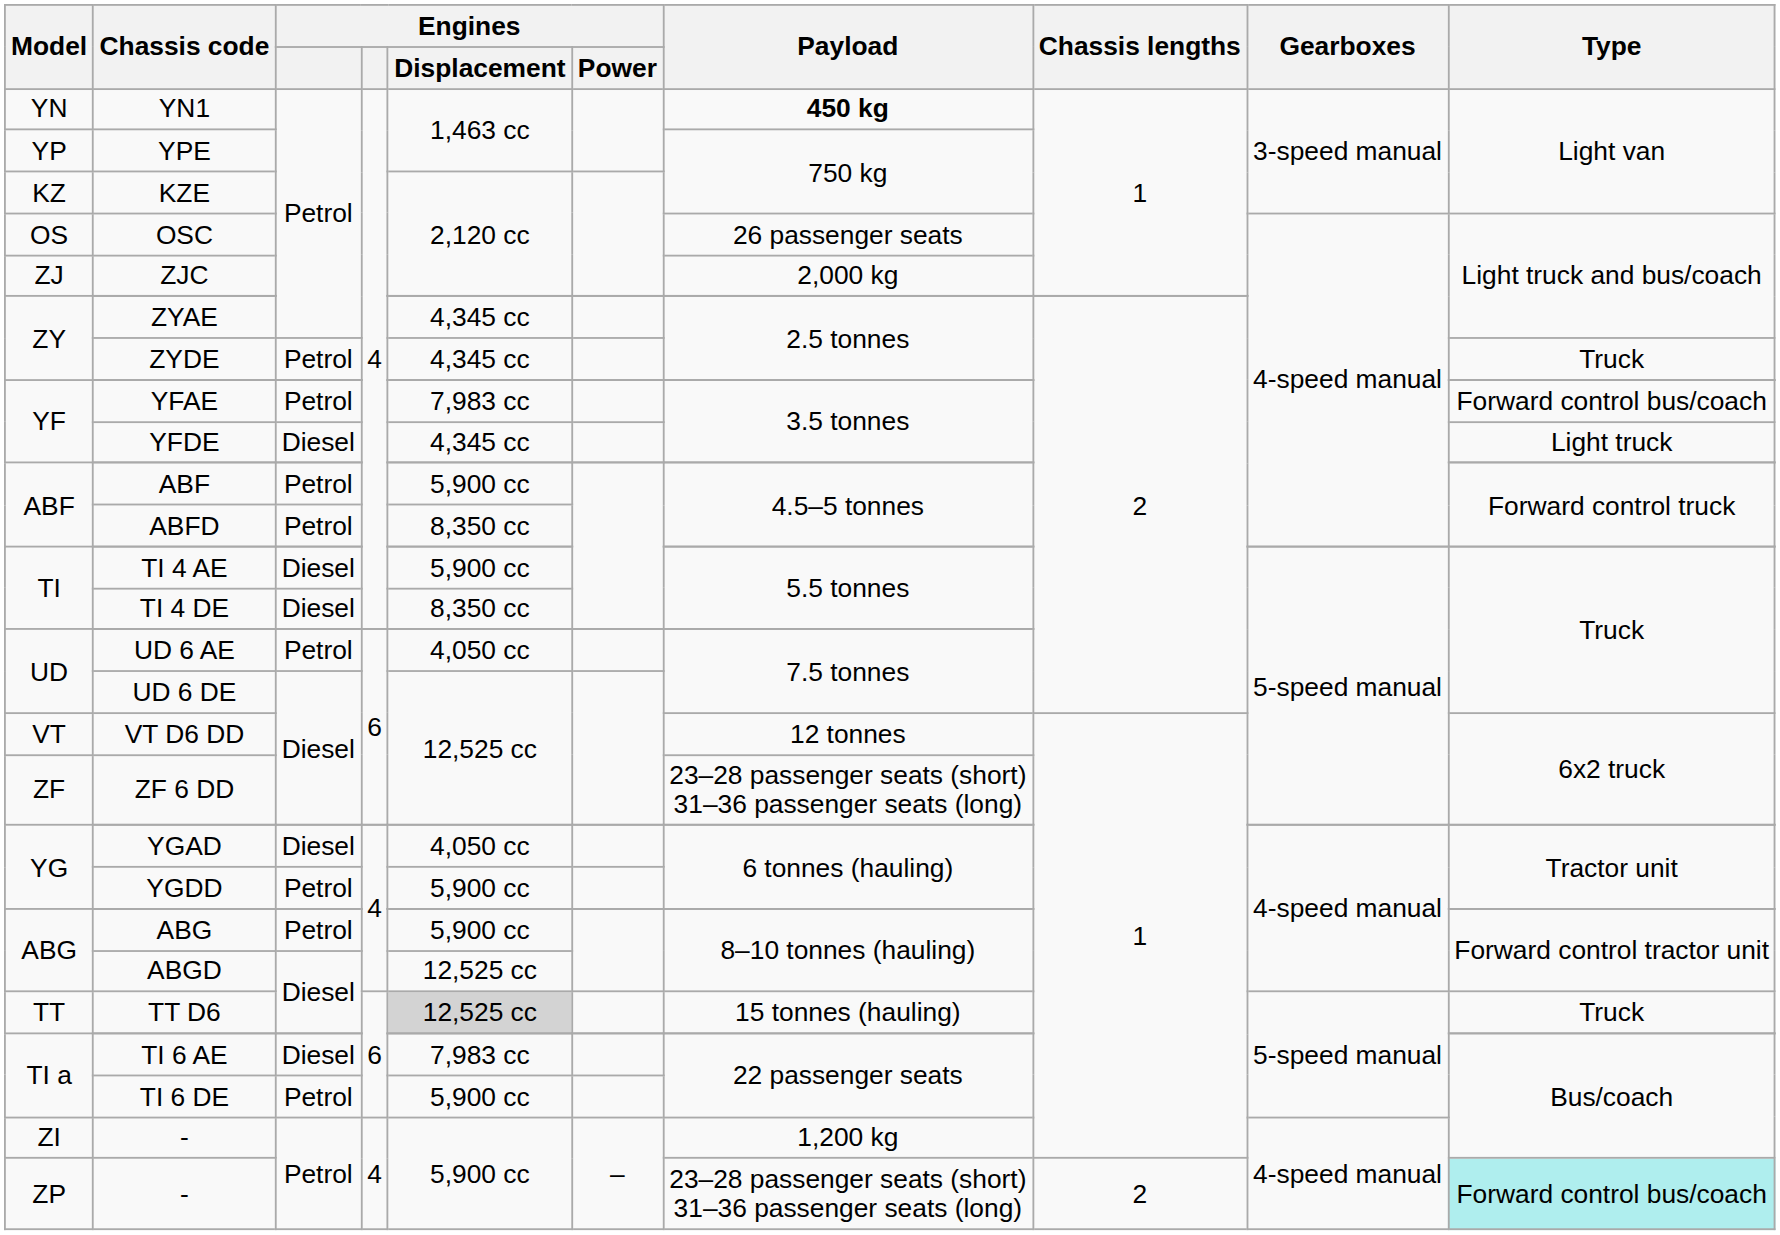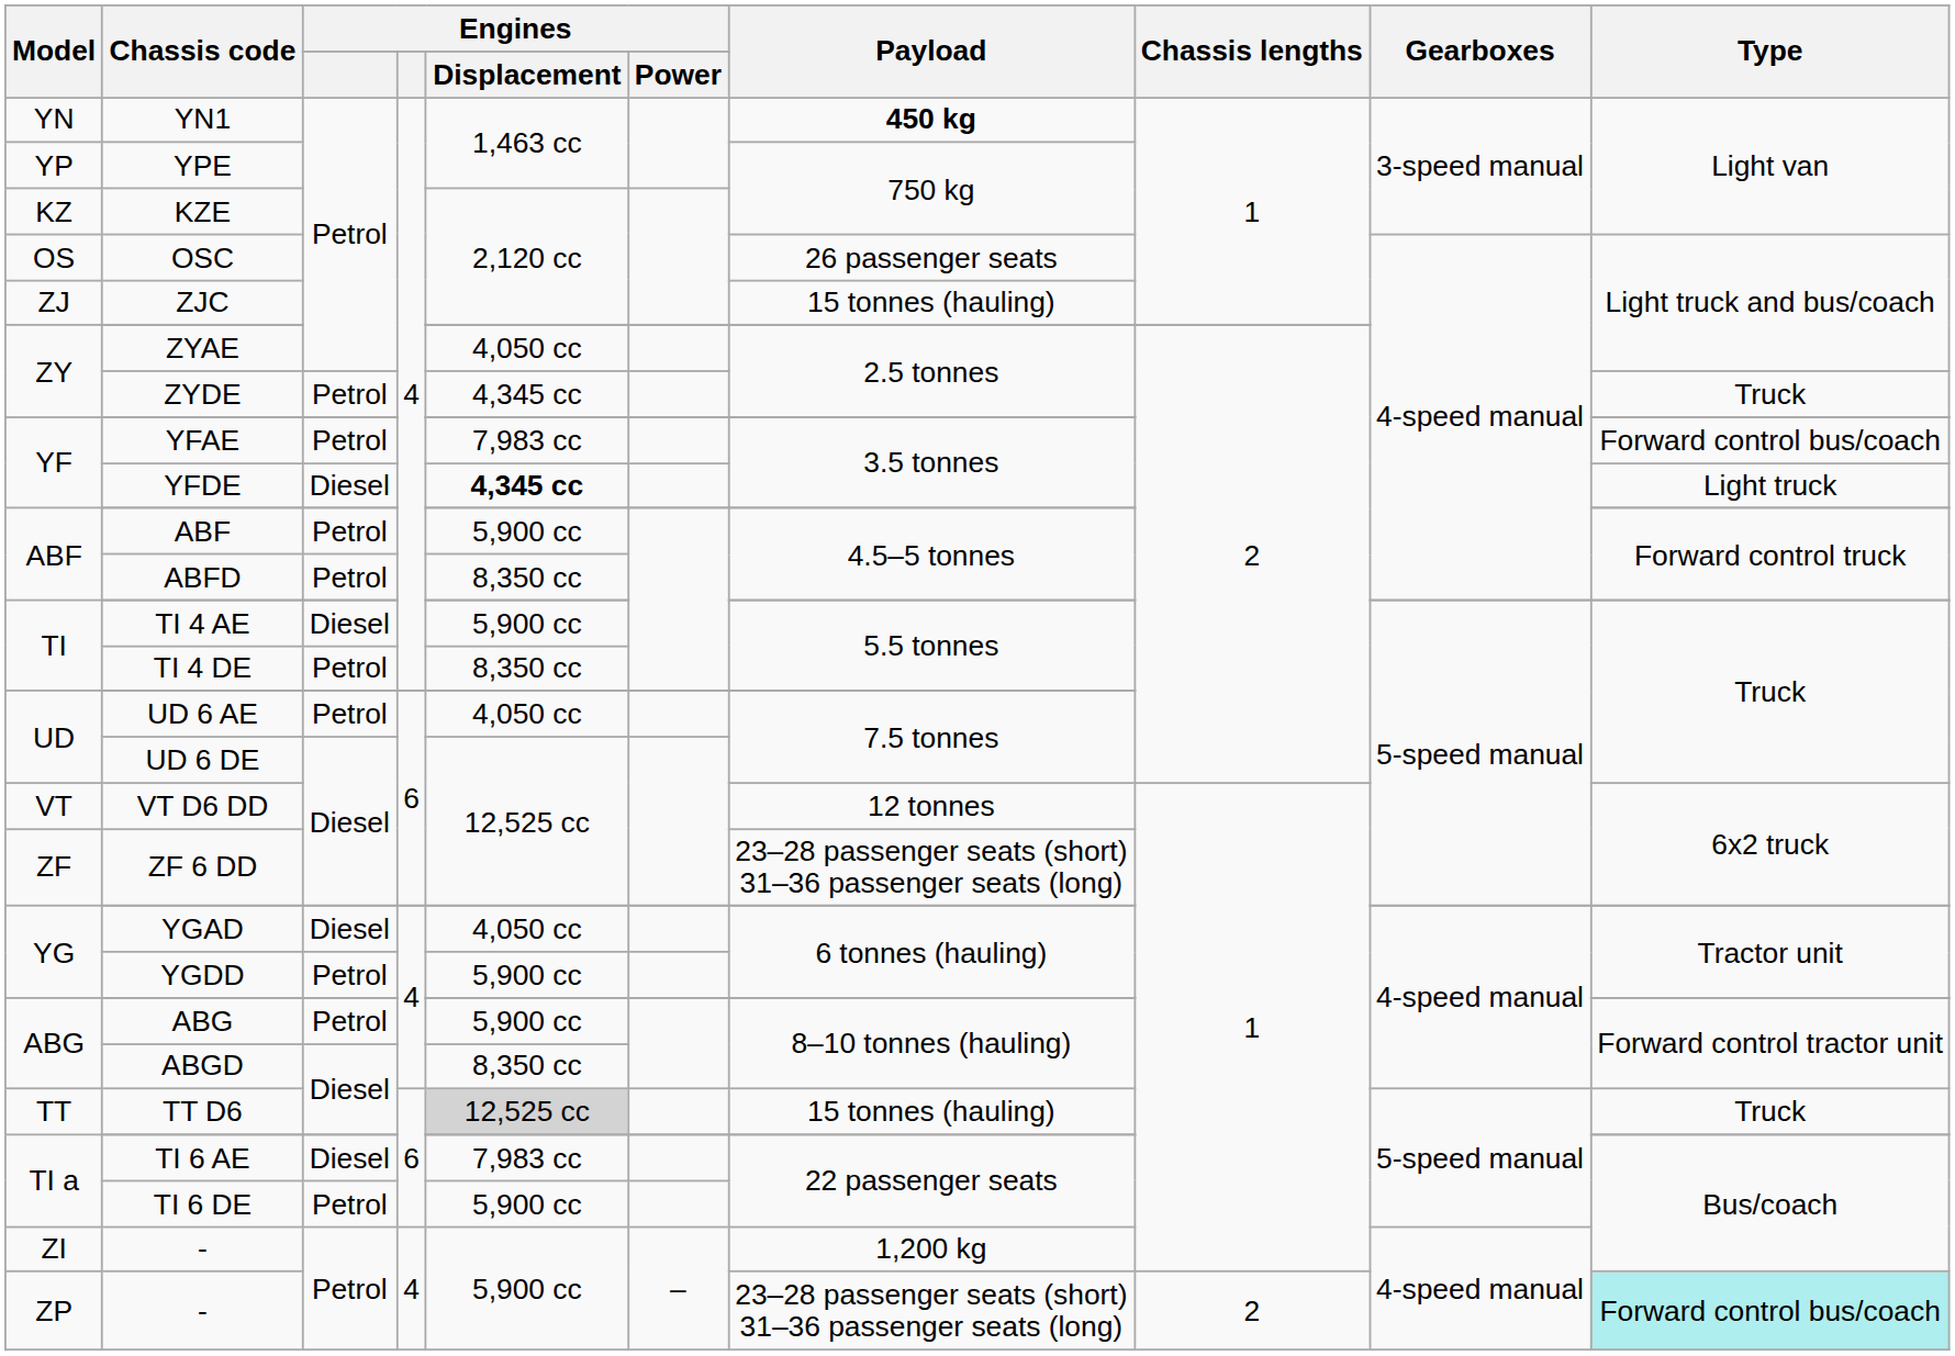ZJC | Payload: 2,000 kg -> 15 tonnes (hauling)
ZYAE | Engines / Displacement: 4,345 cc -> 4,050 cc
YFDE | Engines / Displacement: normal -> bold
TI 4 DE | column 3: Diesel -> Petrol
ABGD | Engines / Displacement: 12,525 cc -> 8,350 cc
